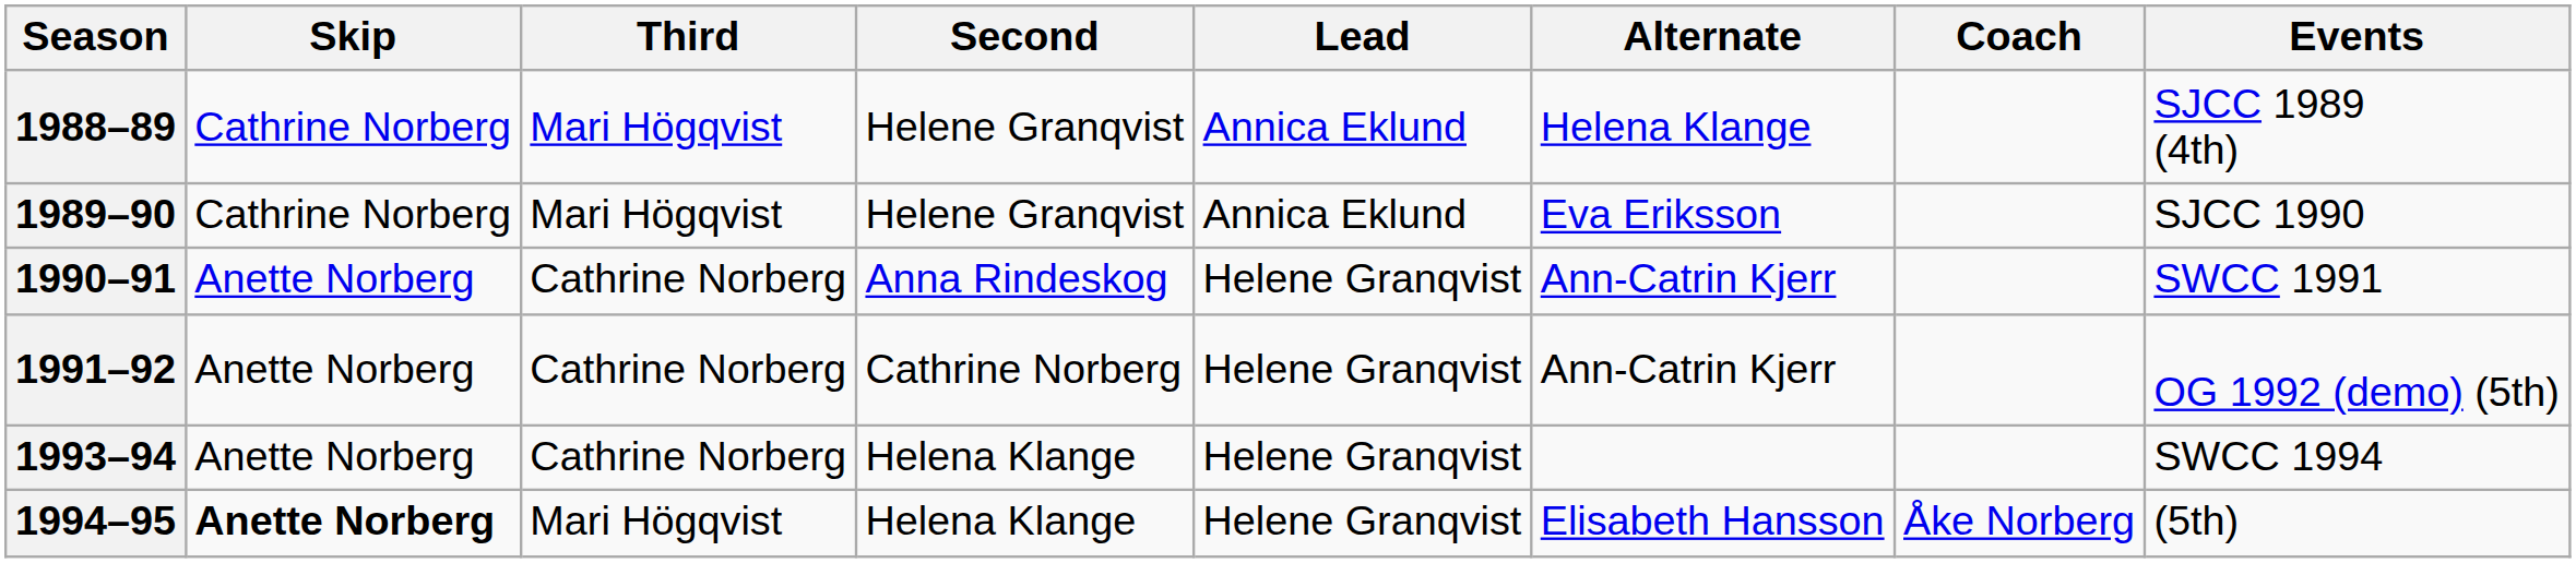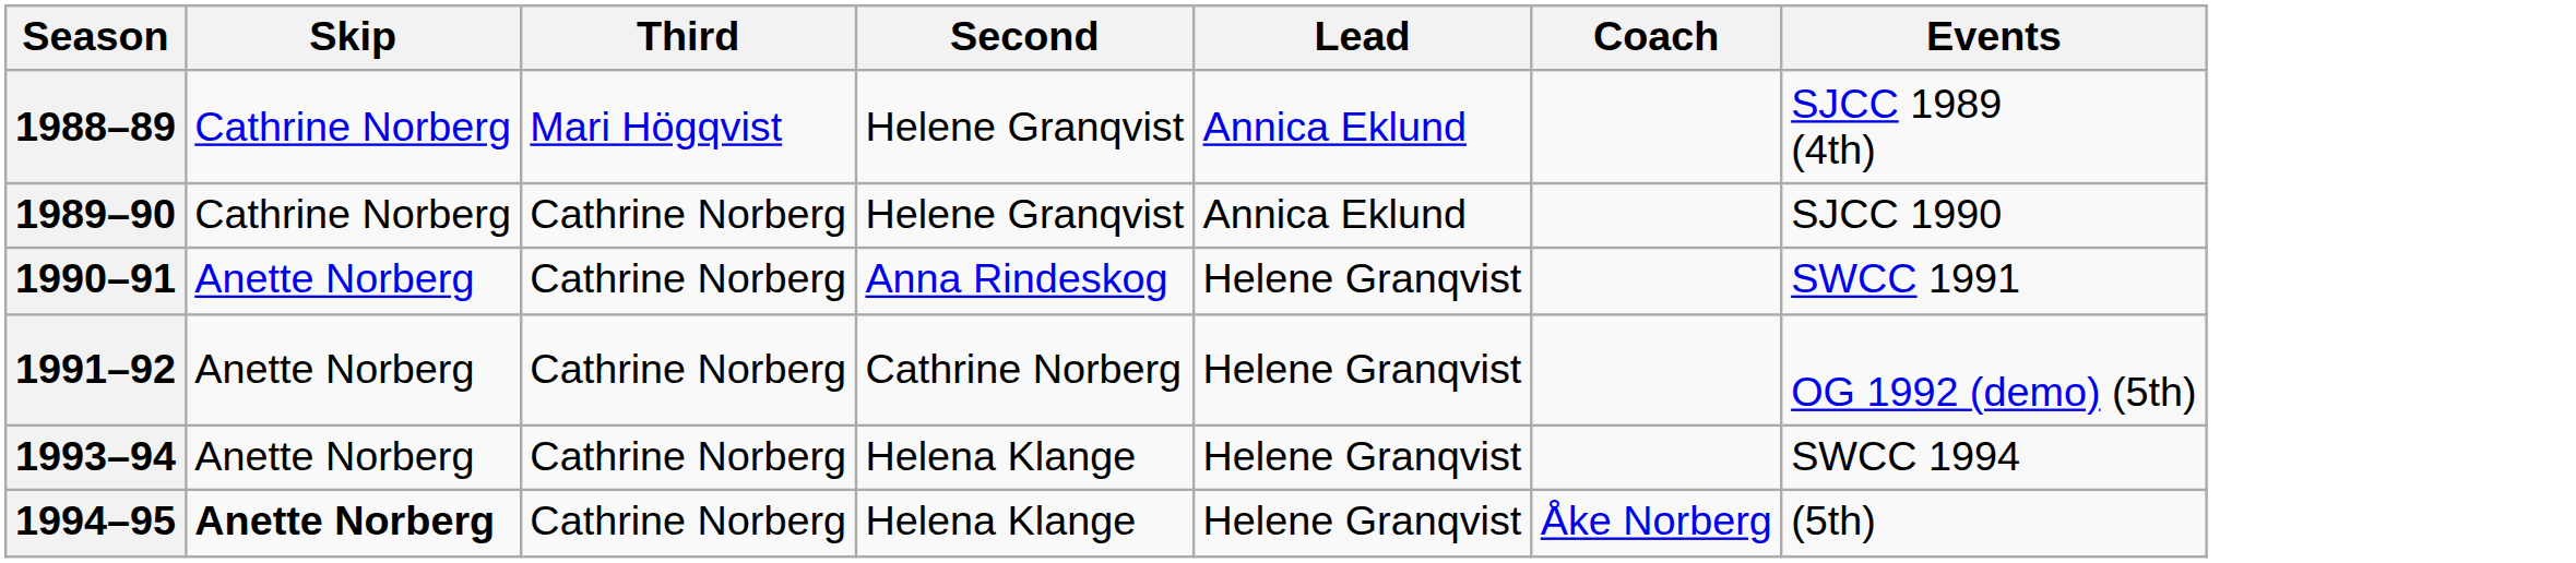- column: Alternate | Helena Klange | Eva Eriksson | Ann-Catrin Kjerr | Ann-Catrin Kjerr | Elisabeth Hansson
1989–90 | Third: Mari Högqvist -> Cathrine Norberg
1994–95 | Third: Mari Högqvist -> Cathrine Norberg
